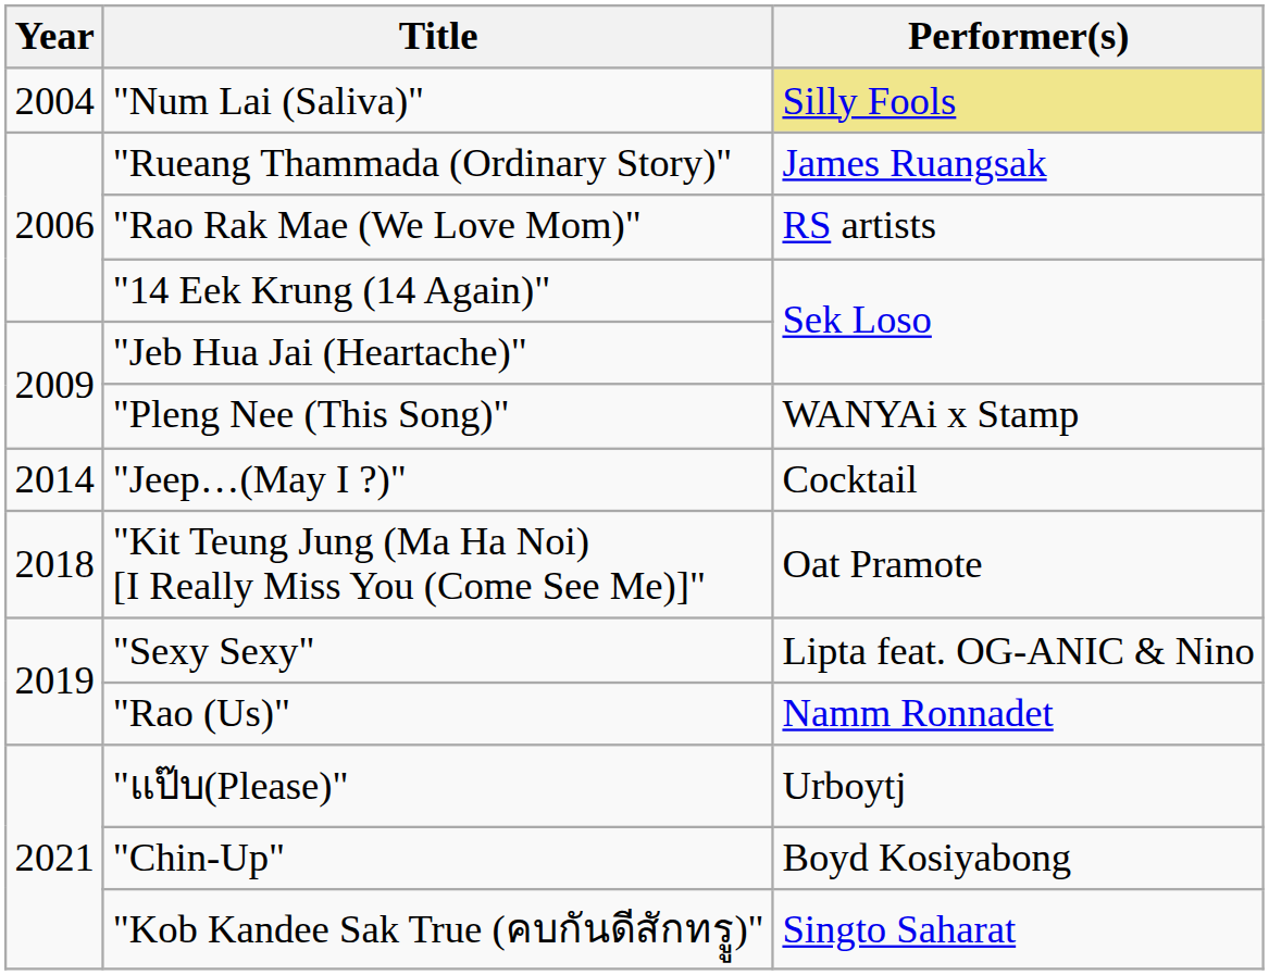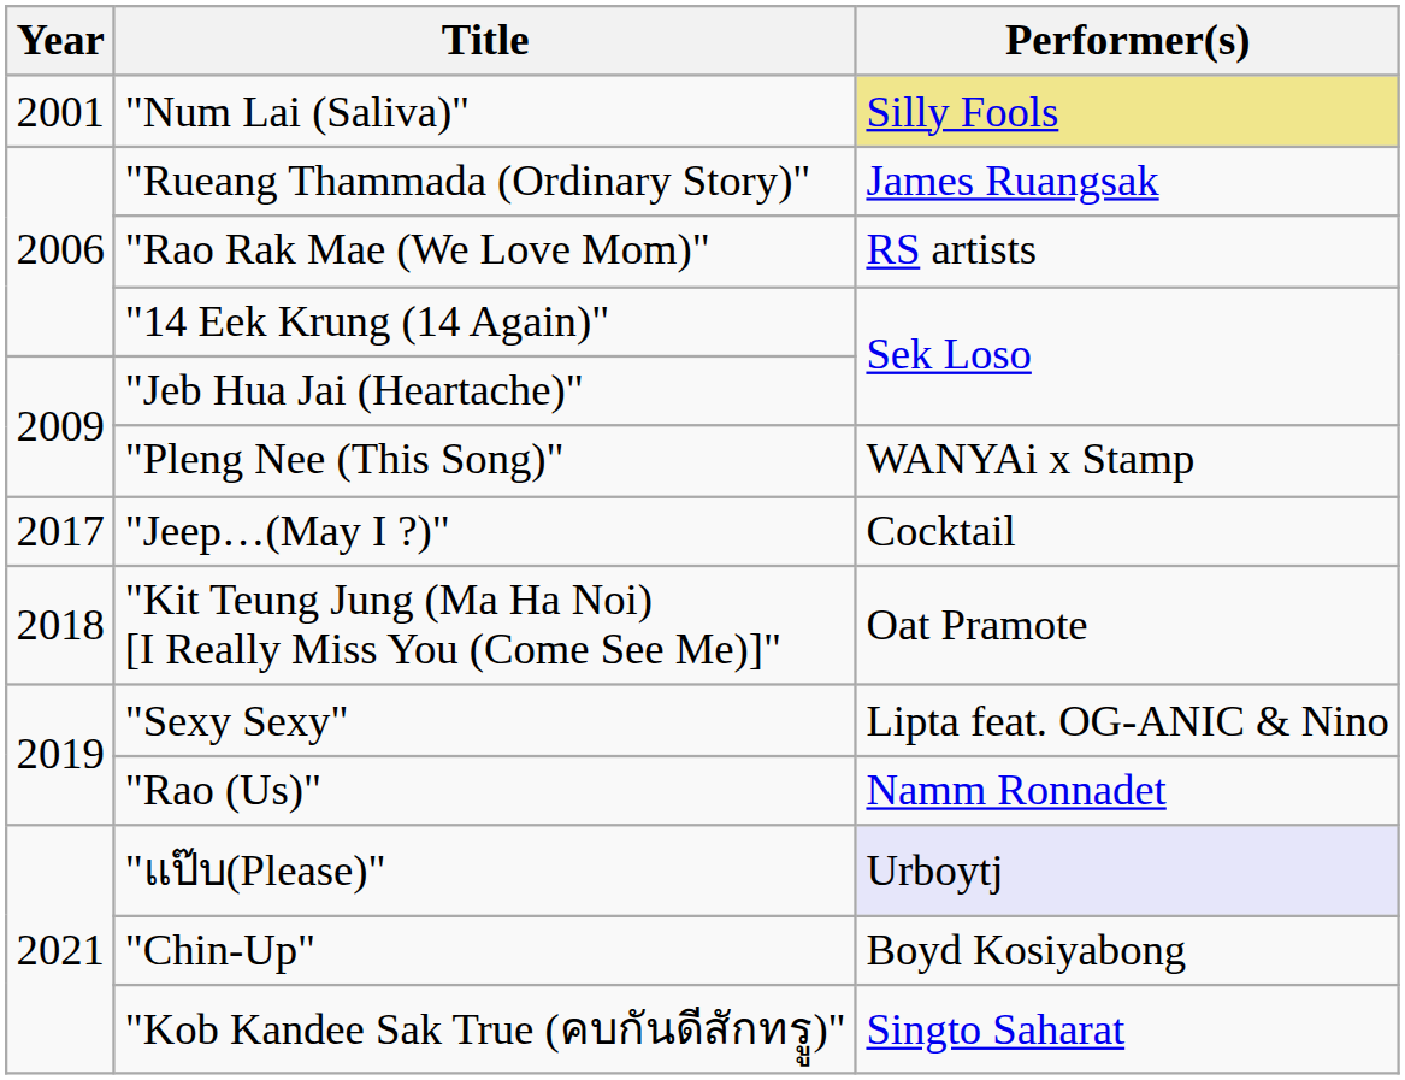"Num Lai (Saliva)" | Year: 2004 -> 2001
"Jeep…(May I ?)" | Year: 2014 -> 2017
"แป๊บ(Please)" | Performer(s): no background -> lavender background
